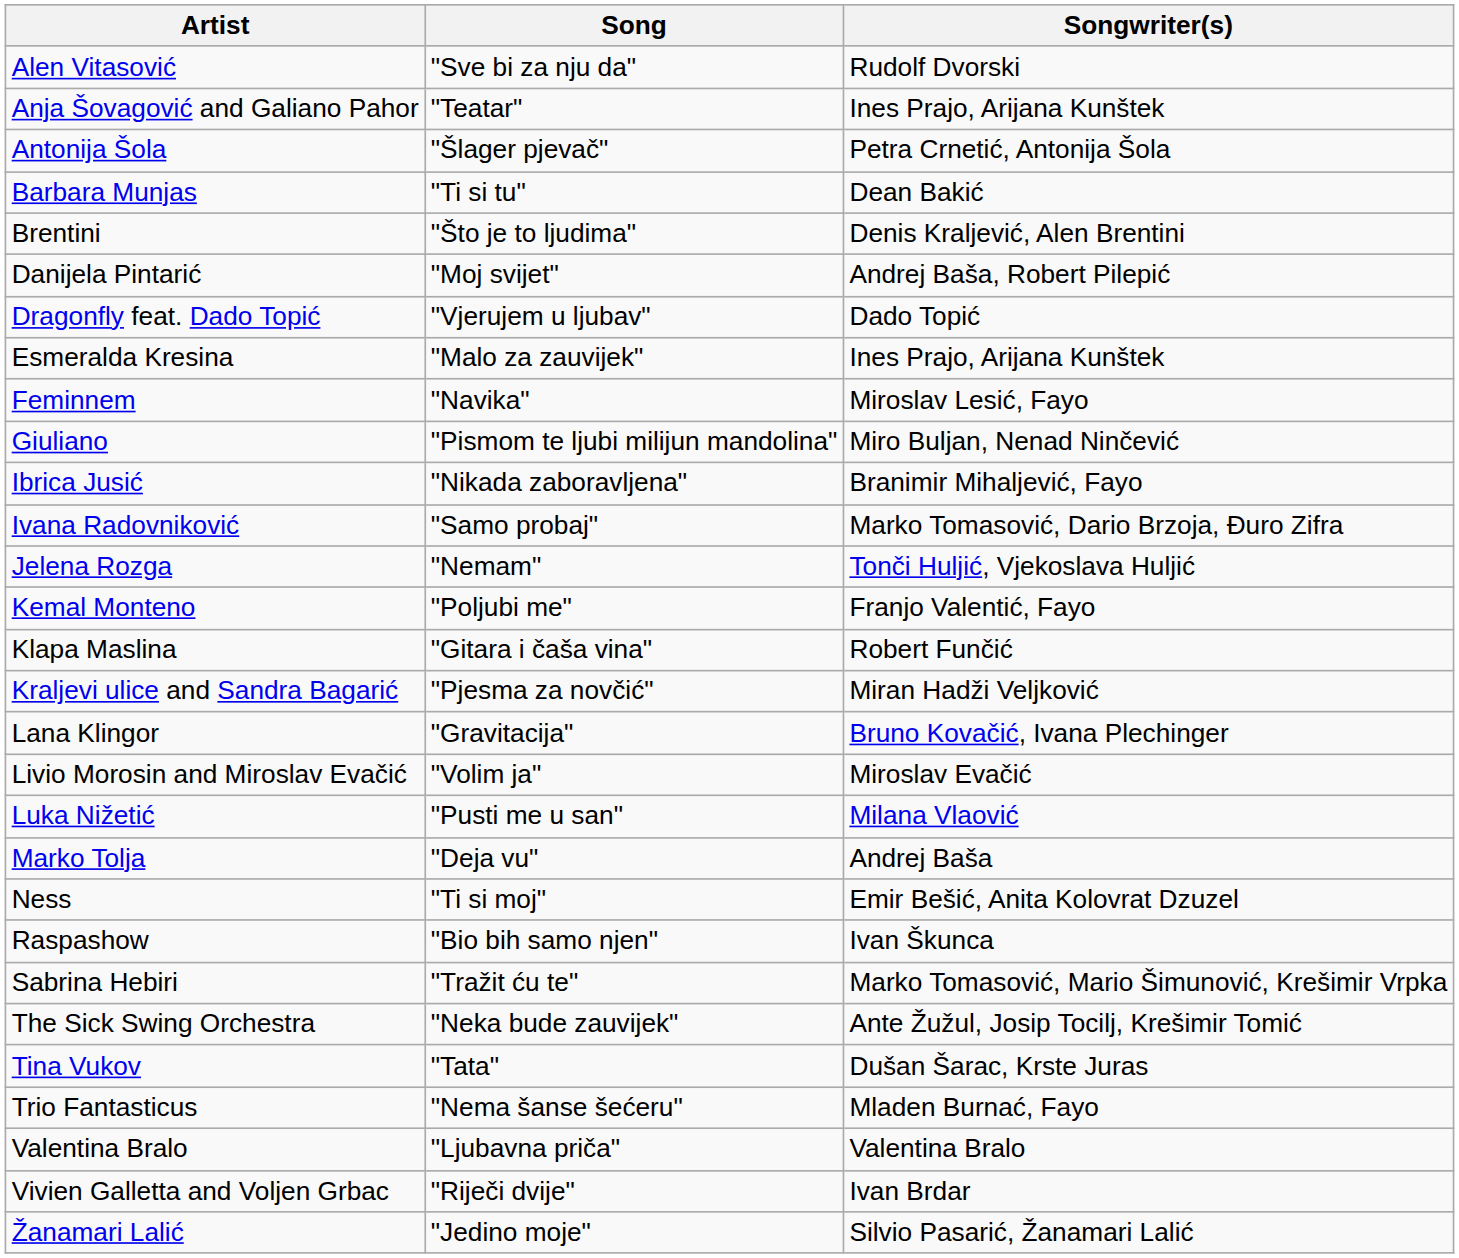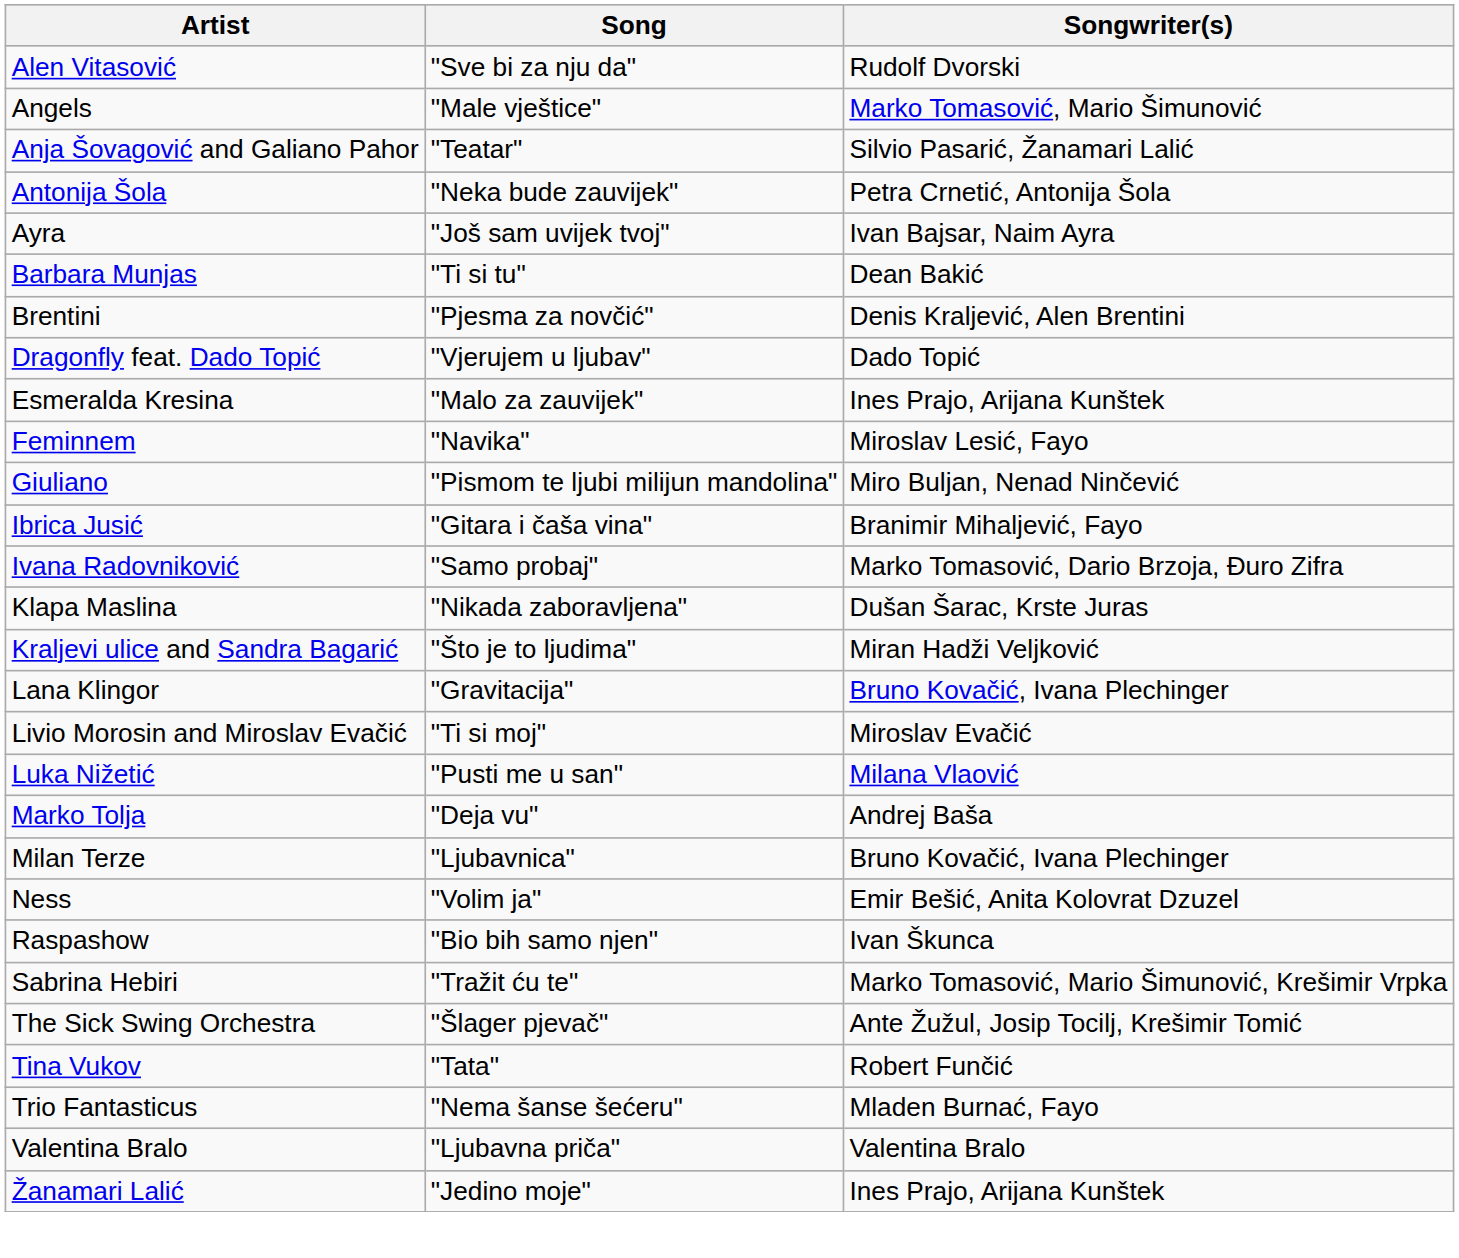+ row: Angels | "Male vještice" | Marko Tomasović, Mario Šimunović
Anja Šovagović and Galiano Pahor | Songwriter(s): Ines Prajo, Arijana Kunštek -> Silvio Pasarić, Žanamari Lalić
Antonija Šola | Song: "Šlager pjevač" -> "Neka bude zauvijek"
+ row: Ayra | "Još sam uvijek tvoj" | Ivan Bajsar, Naim Ayra
Brentini | Song: "Što je to ljudima" -> "Pjesma za novčić"
- row: Danijela Pintarić | "Moj svijet" | Andrej Baša, Robert Pilepić
Ibrica Jusić | Song: "Nikada zaboravljena" -> "Gitara i čaša vina"
- row: Jelena Rozga | "Nemam" | Tonči Huljić, Vjekoslava Huljić
- row: Kemal Monteno | "Poljubi me" | Franjo Valentić, Fayo
Klapa Maslina | Song: "Gitara i čaša vina" -> "Nikada zaboravljena"
Klapa Maslina | Songwriter(s): Robert Funčić -> Dušan Šarac, Krste Juras
Kraljevi ulice and Sandra Bagarić | Song: "Pjesma za novčić" -> "Što je to ljudima"
Livio Morosin and Miroslav Evačić | Song: "Volim ja" -> "Ti si moj"
+ row: Milan Terze | "Ljubavnica" | Bruno Kovačić, Ivana Plechinger
Ness | Song: "Ti si moj" -> "Volim ja"
The Sick Swing Orchestra | Song: "Neka bude zauvijek" -> "Šlager pjevač"
Tina Vukov | Songwriter(s): Dušan Šarac, Krste Juras -> Robert Funčić
- row: Vivien Galletta and Voljen Grbac | "Riječi dvije" | Ivan Brdar
Žanamari Lalić | Songwriter(s): Silvio Pasarić, Žanamari Lalić -> Ines Prajo, Arijana Kunštek
